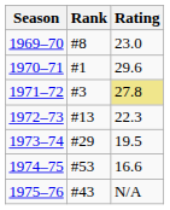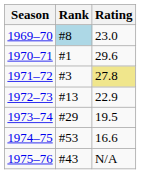1969–70 | Rank: no background -> lightblue background
1972–73 | Rating: 22.3 -> 22.9
